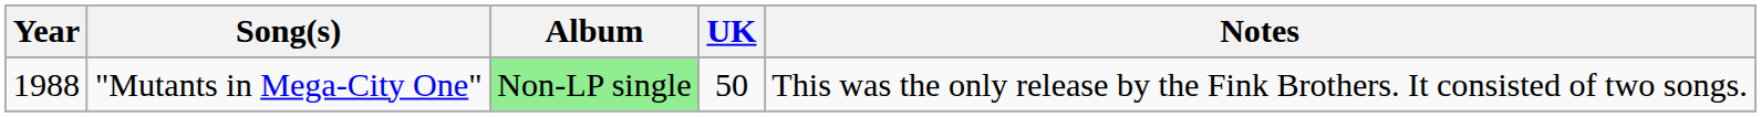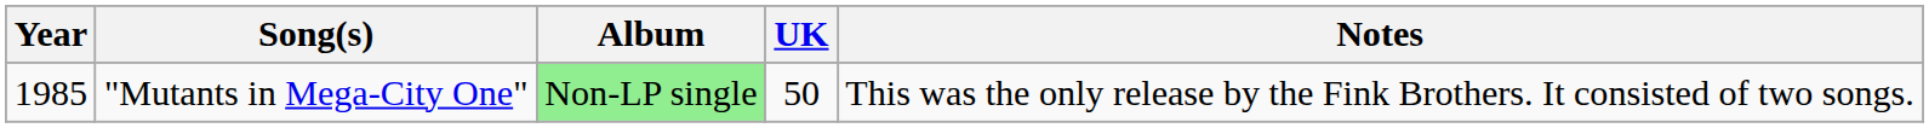"Mutants in Mega-City One" | Year: 1988 -> 1985
